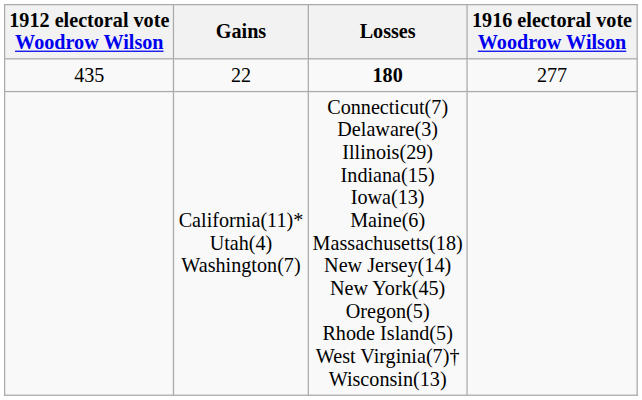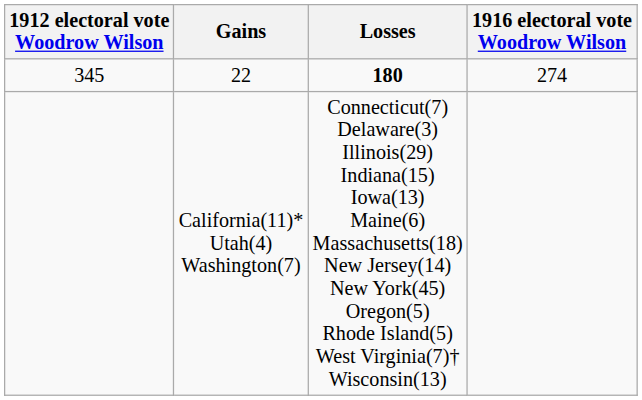22 | 1912 electoral vote Woodrow Wilson: 435 -> 345
22 | 1916 electoral vote Woodrow Wilson: 277 -> 274
